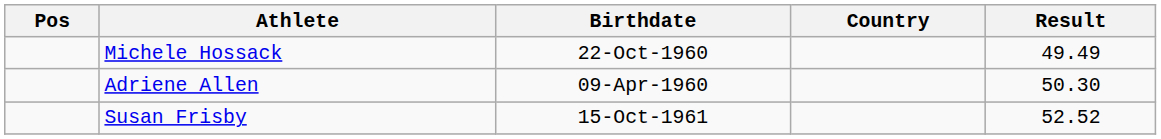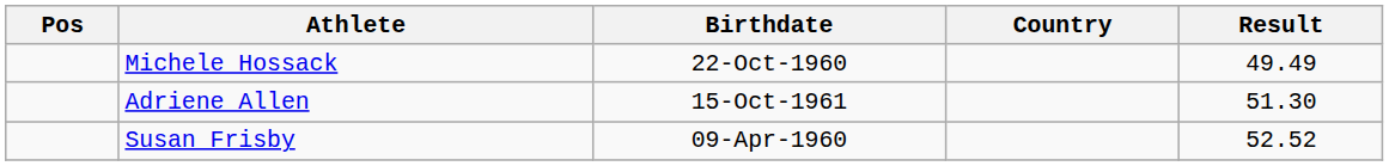Adriene Allen | Birthdate: 09-Apr-1960 -> 15-Oct-1961
Adriene Allen | Result: 50.30 -> 51.30
Susan Frisby | Birthdate: 15-Oct-1961 -> 09-Apr-1960
